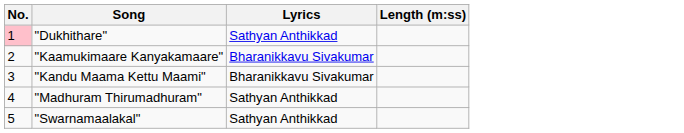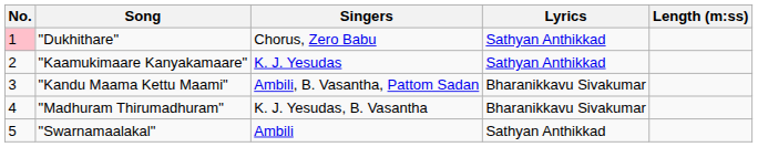+ column: Singers | Chorus, Zero Babu | K. J. Yesudas | Ambili, B. Vasantha, Pattom Sadan | K. J. Yesudas, B. Vasantha | Ambili
"Kaamukimaare Kanyakamaare" | Lyrics: Bharanikkavu Sivakumar -> Sathyan Anthikkad
"Madhuram Thirumadhuram" | Lyrics: Sathyan Anthikkad -> Bharanikkavu Sivakumar
